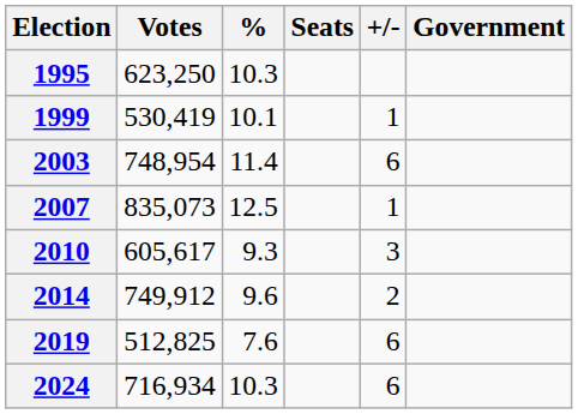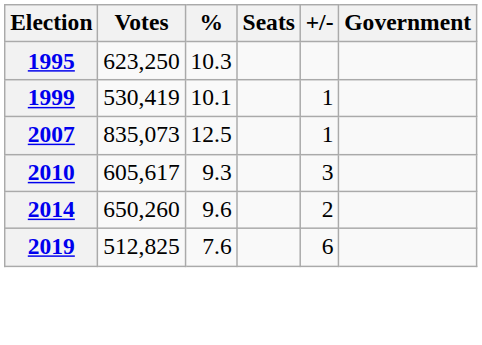- row: 2003 | 748,954 | 11.4 | 6
2014 | Votes: 749,912 -> 650,260
- row: 2024 | 716,934 | 10.3 | 6
